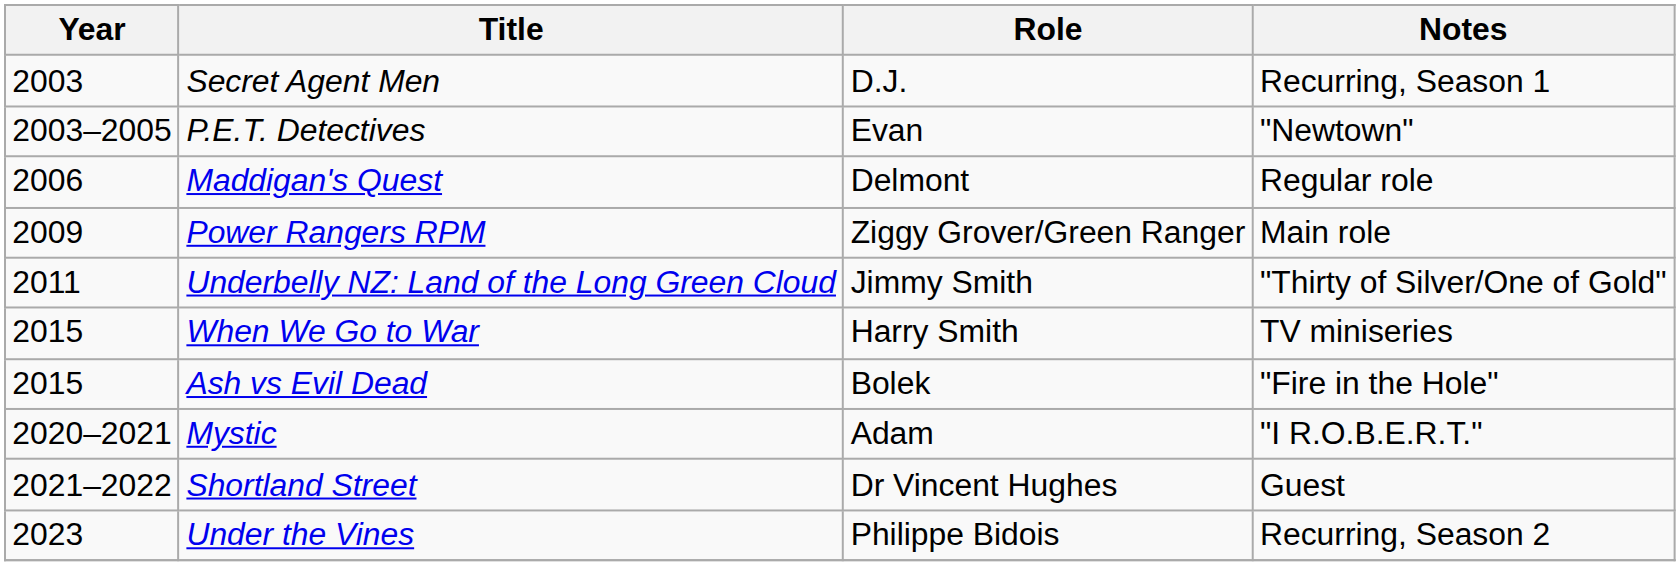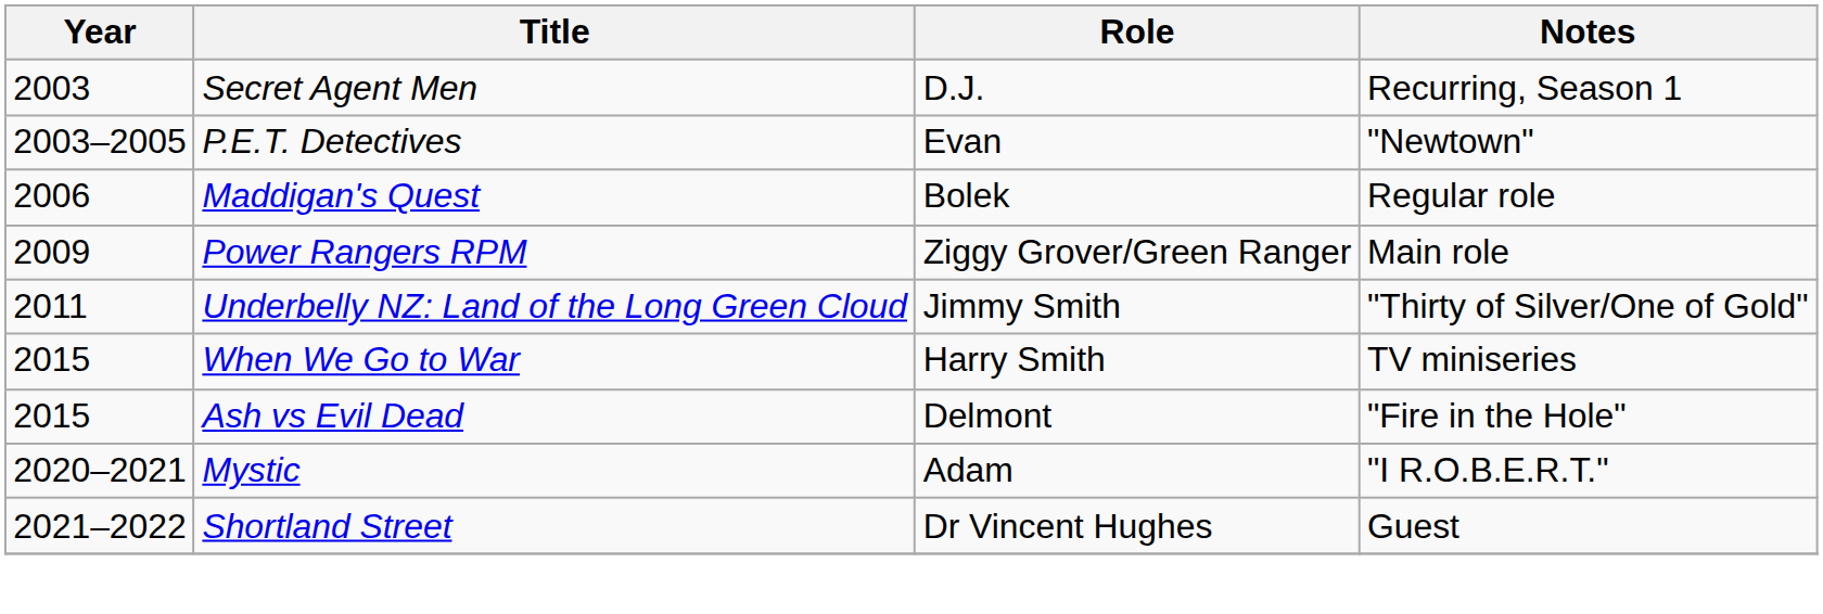Maddigan's Quest | Role: Delmont -> Bolek
Ash vs Evil Dead | Role: Bolek -> Delmont
- row: 2023 | Under the Vines | Philippe Bidois | Recurring, Season 2
